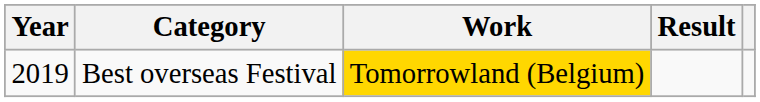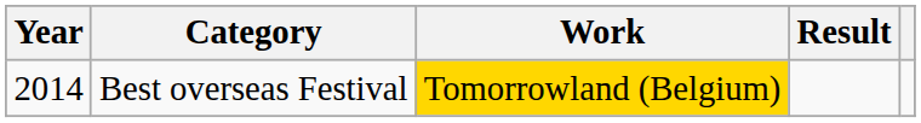Best overseas Festival | Year: 2019 -> 2014
